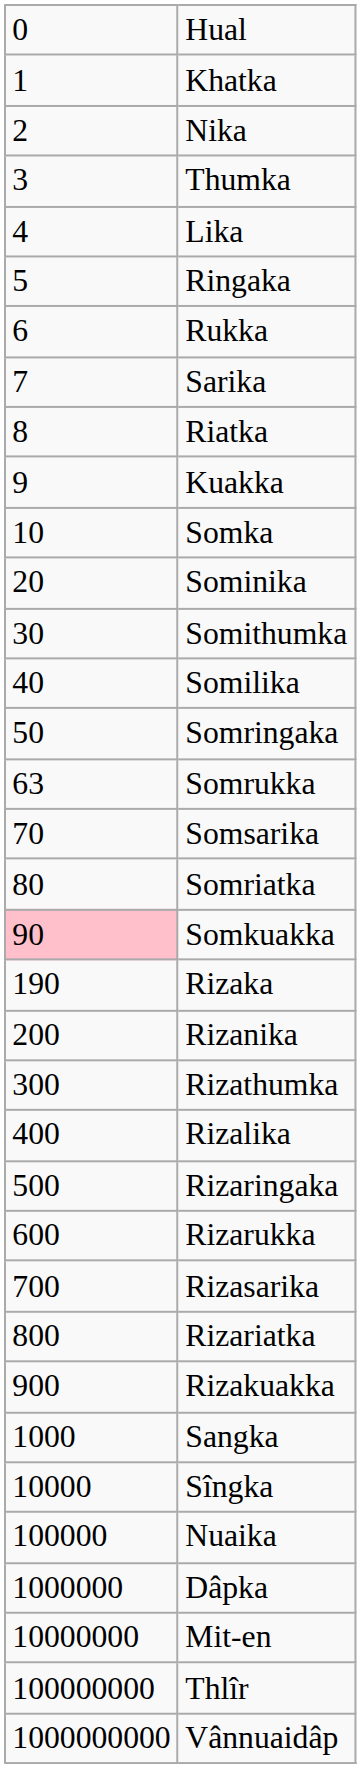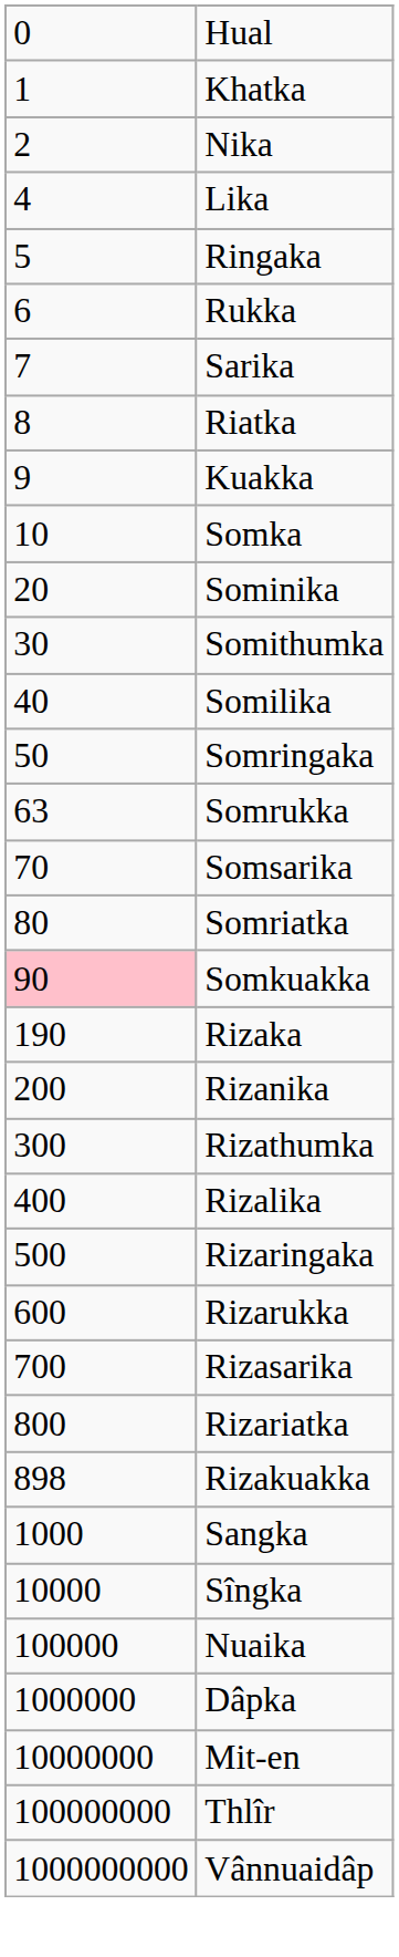- row: 3 | Thumka
Rizakuakka | column 1: 900 -> 898
